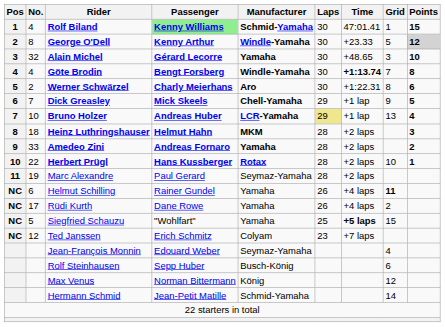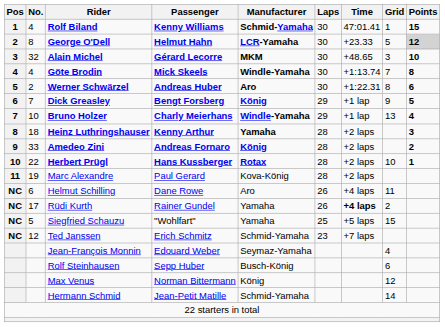Rolf Biland | Passenger: lightgreen background -> no background
George O'Dell | Passenger: Kenny Arthur -> Helmut Hahn
George O'Dell | Manufacturer: Windle-Yamaha -> LCR-Yamaha
Alain Michel | Manufacturer: Yamaha -> MKM
Göte Brodin | Passenger: Bengt Forsberg -> Mick Skeels
Göte Brodin | Time: bold -> normal
Werner Schwärzel | Passenger: Charly Meierhans -> Andreas Huber
Dick Greasley | Passenger: Mick Skeels -> Bengt Forsberg
Dick Greasley | Manufacturer: Chell-Yamaha -> König
Bruno Holzer | Passenger: Andreas Huber -> Charly Meierhans
Bruno Holzer | Manufacturer: LCR-Yamaha -> Windle-Yamaha
Bruno Holzer | Laps: khaki background -> no background
Heinz Luthringshauser | Passenger: Helmut Hahn -> Kenny Arthur
Heinz Luthringshauser | Manufacturer: MKM -> Yamaha
Amedeo Zini | Manufacturer: Yamaha -> König
Marc Alexandre | Manufacturer: Seymaz-Yamaha -> Kova-König
Helmut Schilling | Passenger: Rainer Gundel -> Dane Rowe
Helmut Schilling | Manufacturer: Yamaha -> Aro
Helmut Schilling | Grid: bold -> normal
Rüdi Kurth | Passenger: Dane Rowe -> Rainer Gundel
Rüdi Kurth | Time: normal -> bold
Siegfried Schauzu | Time: bold -> normal
Ted Janssen | Manufacturer: Colyam -> Schmid-Yamaha
